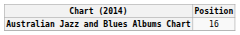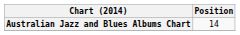Australian Jazz and Blues Albums Chart | Position: 16 -> 14
